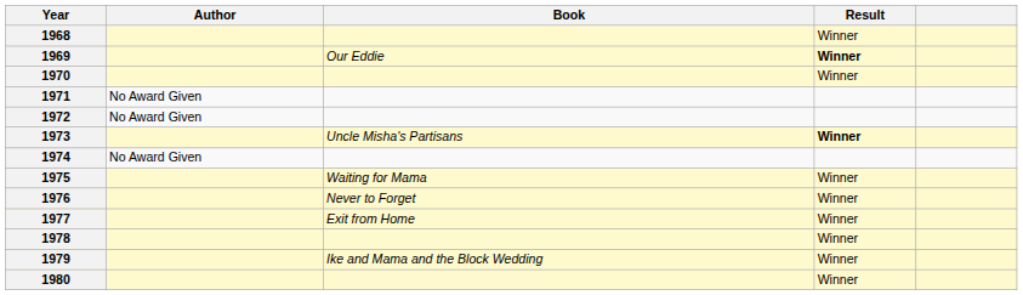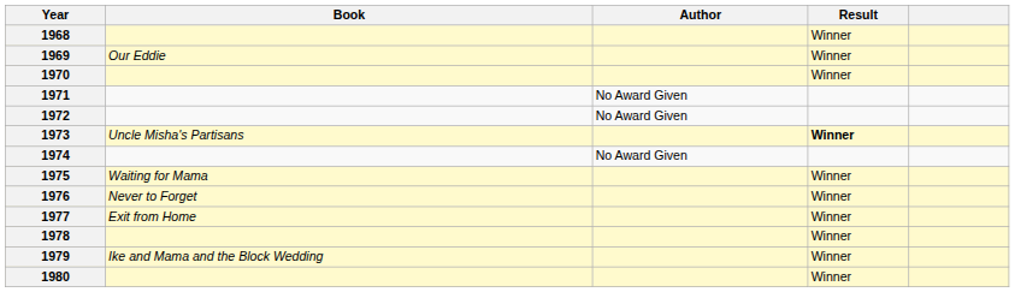columns swapped: Author <-> Book
1969 | Result: bold -> normal
